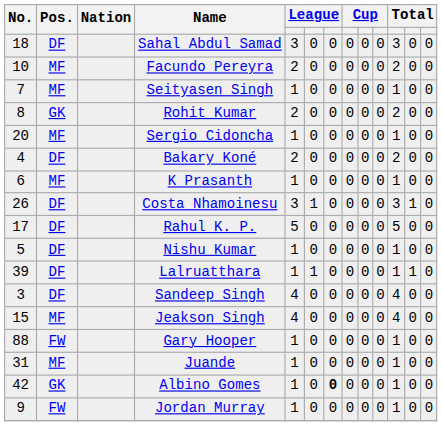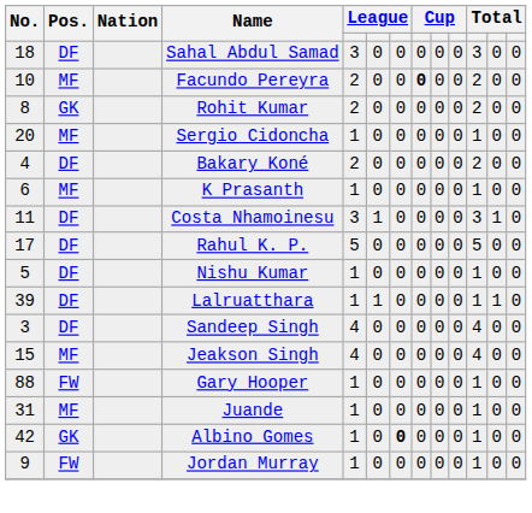Facundo Pereyra | column 8: normal -> bold
- row: 7 | MF | Seityasen Singh | 1 | 0 | 0 | 0 | 0 | 0 | 1 | 0 | 0
Costa Nhamoinesu | No.: 26 -> 11
